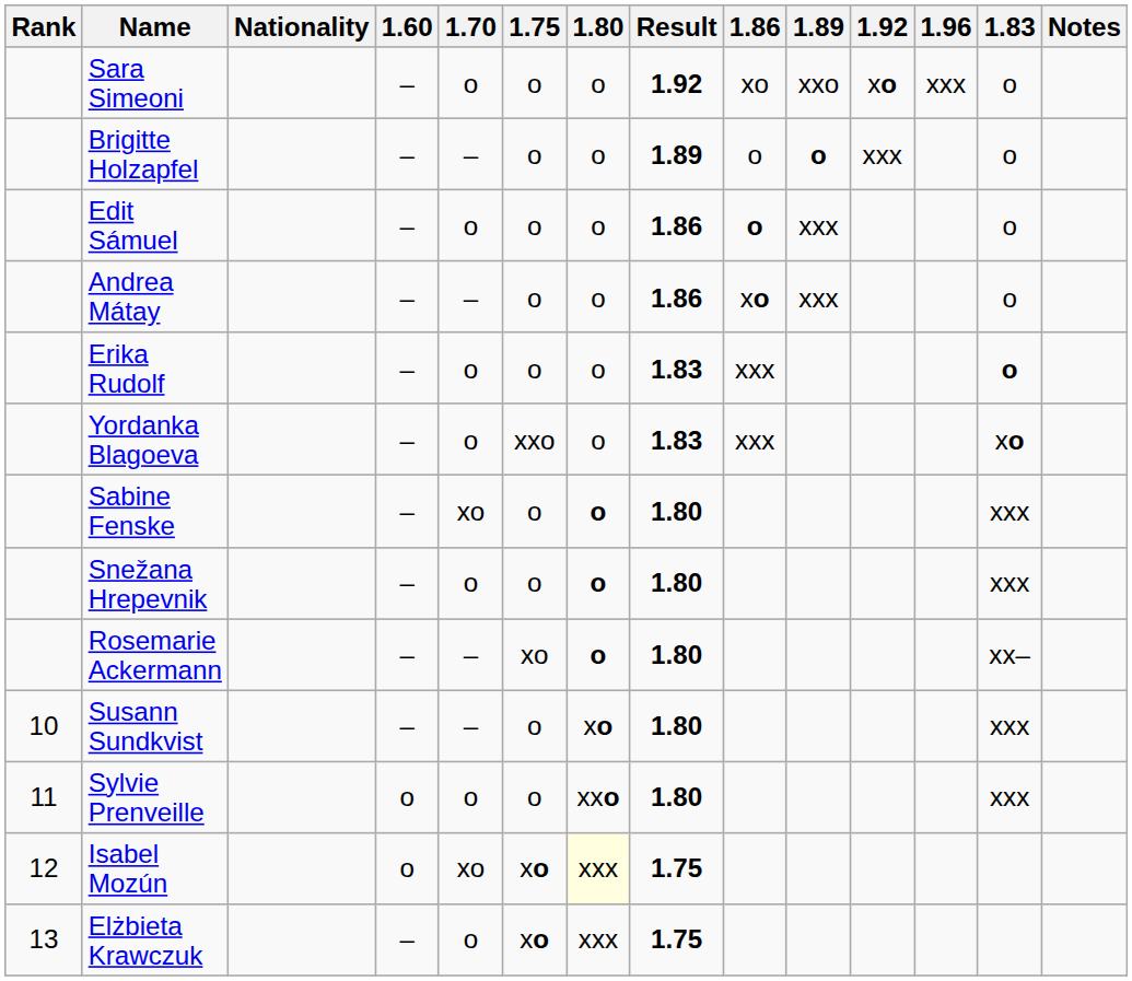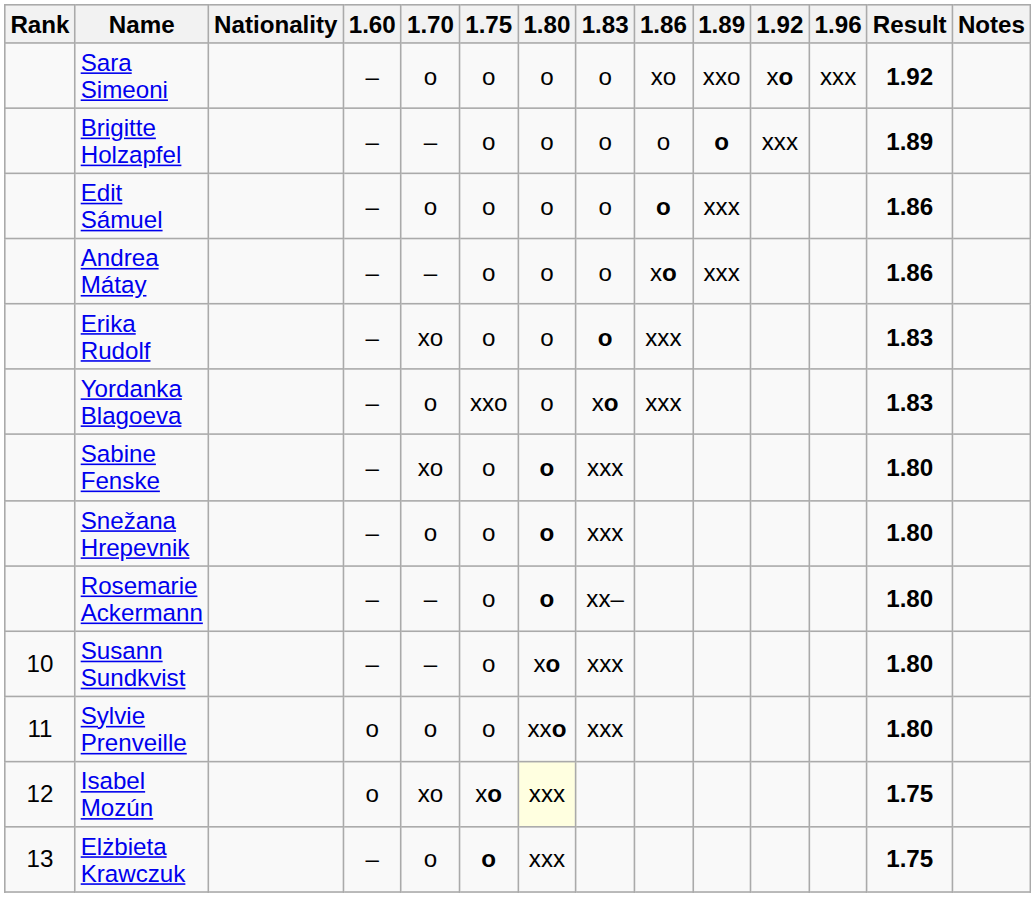columns swapped: 1.83 <-> Result
Erika Rudolf | 1.70: o -> xo
Rosemarie Ackermann | 1.75: xo -> o
Elżbieta Krawczuk | 1.75: xo -> o
